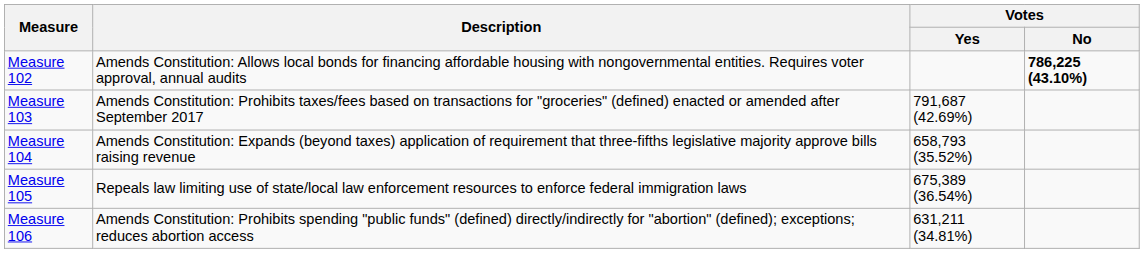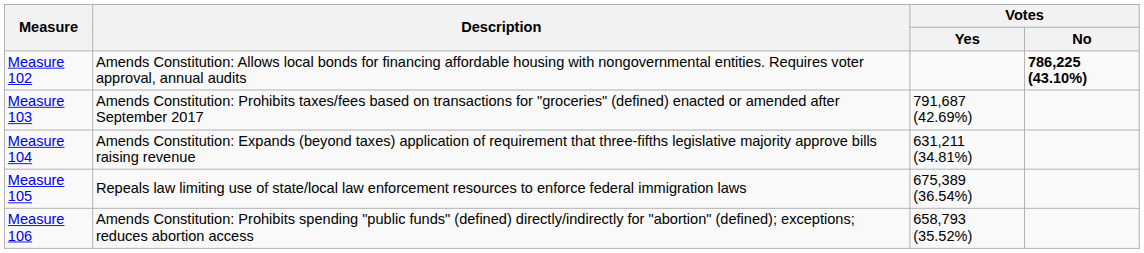Measure 104 | Votes / Yes: 658,793 (35.52%) -> 631,211 (34.81%)
Measure 106 | Votes / Yes: 631,211 (34.81%) -> 658,793 (35.52%)
